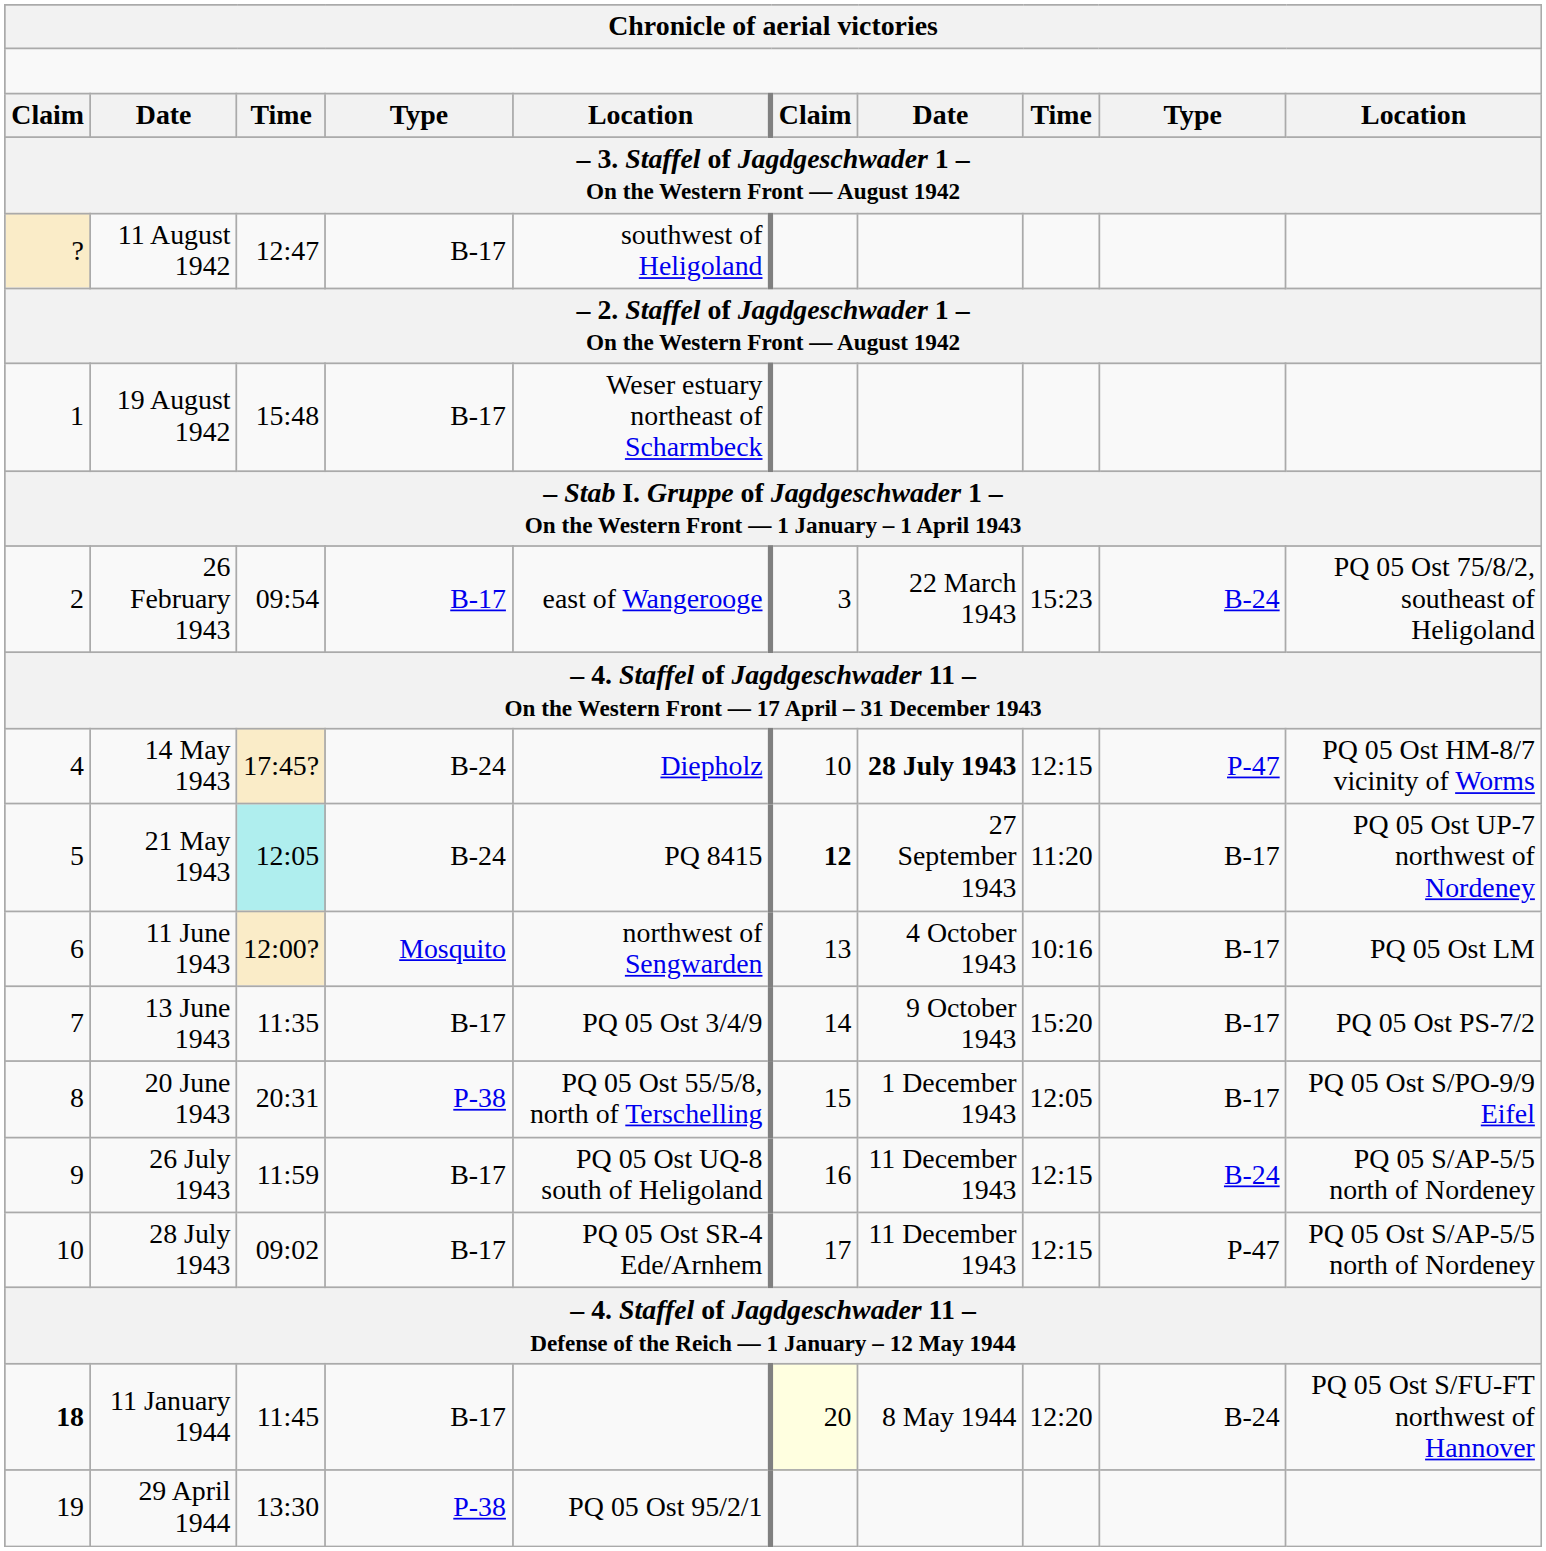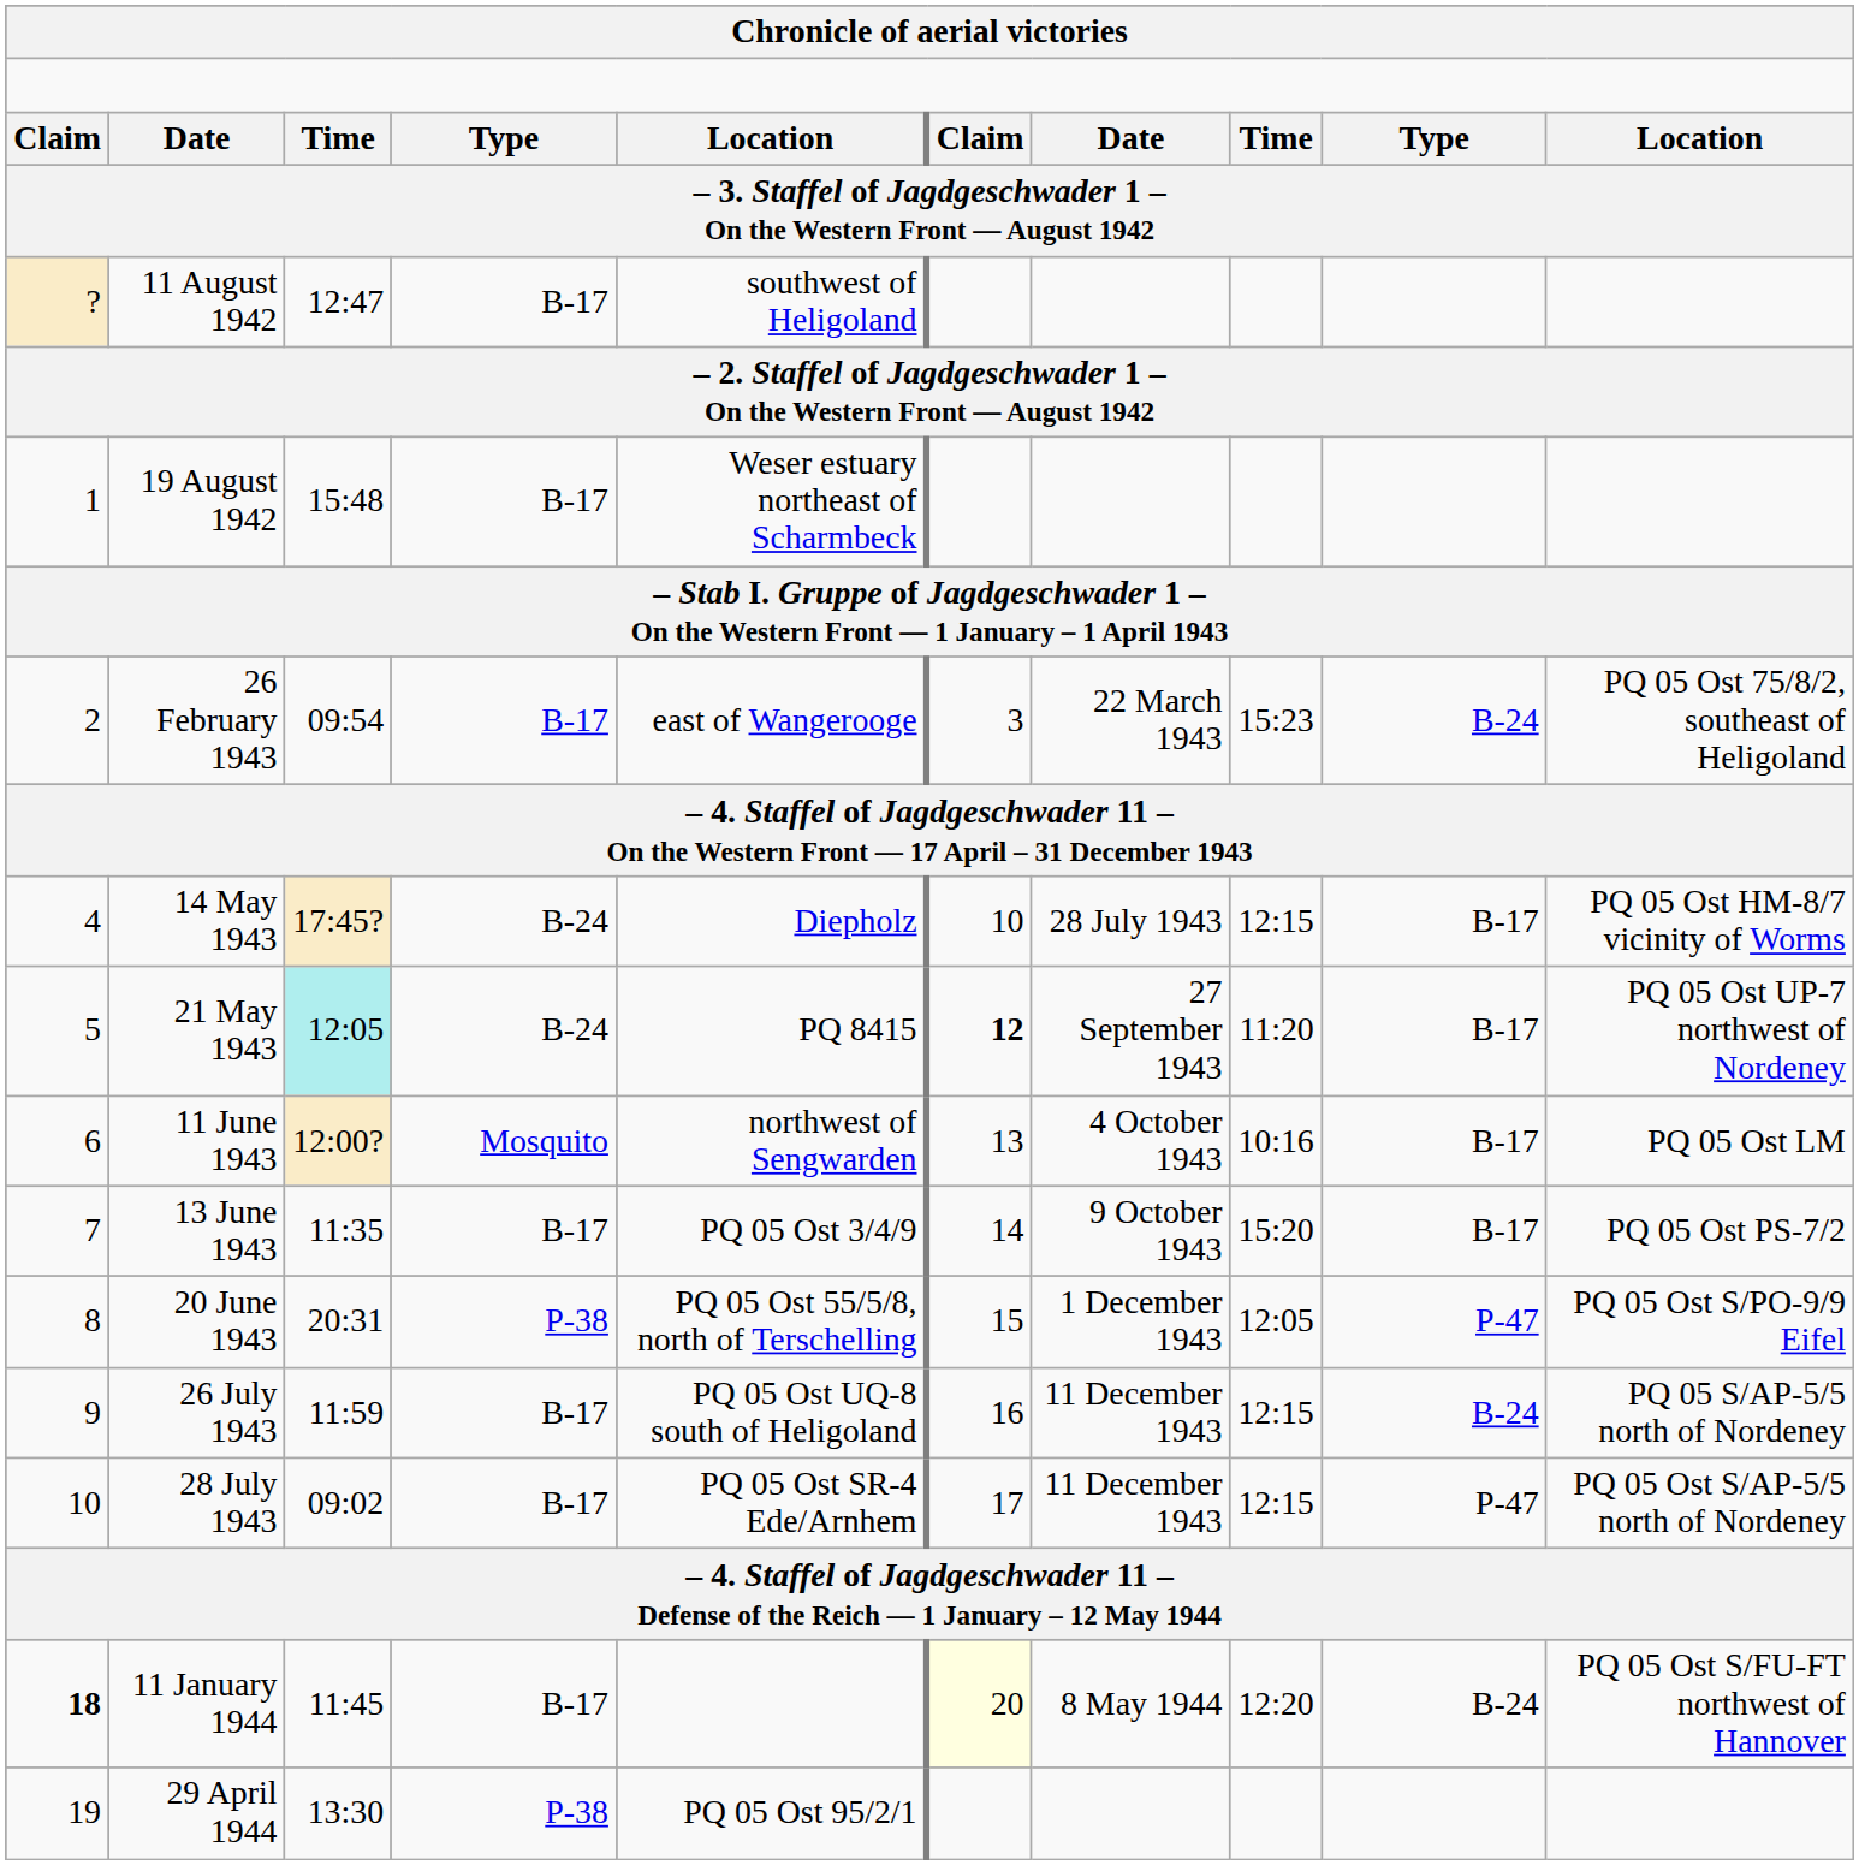14 May 1943 | column 7: bold -> normal
14 May 1943 | column 9: P-47 -> B-17
20 June 1943 | column 9: B-17 -> P-47
